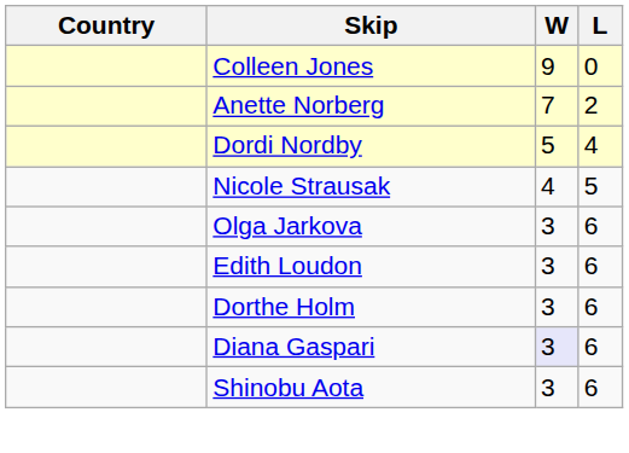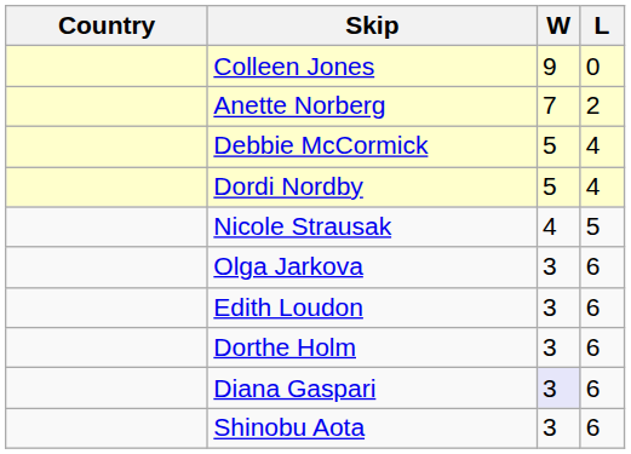+ row: Debbie McCormick | 5 | 4
